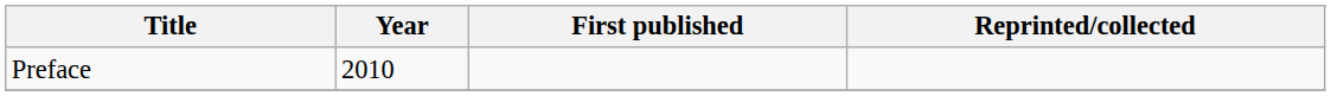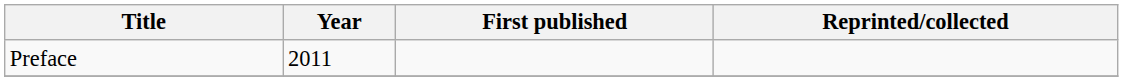Preface | Year: 2010 -> 2011
